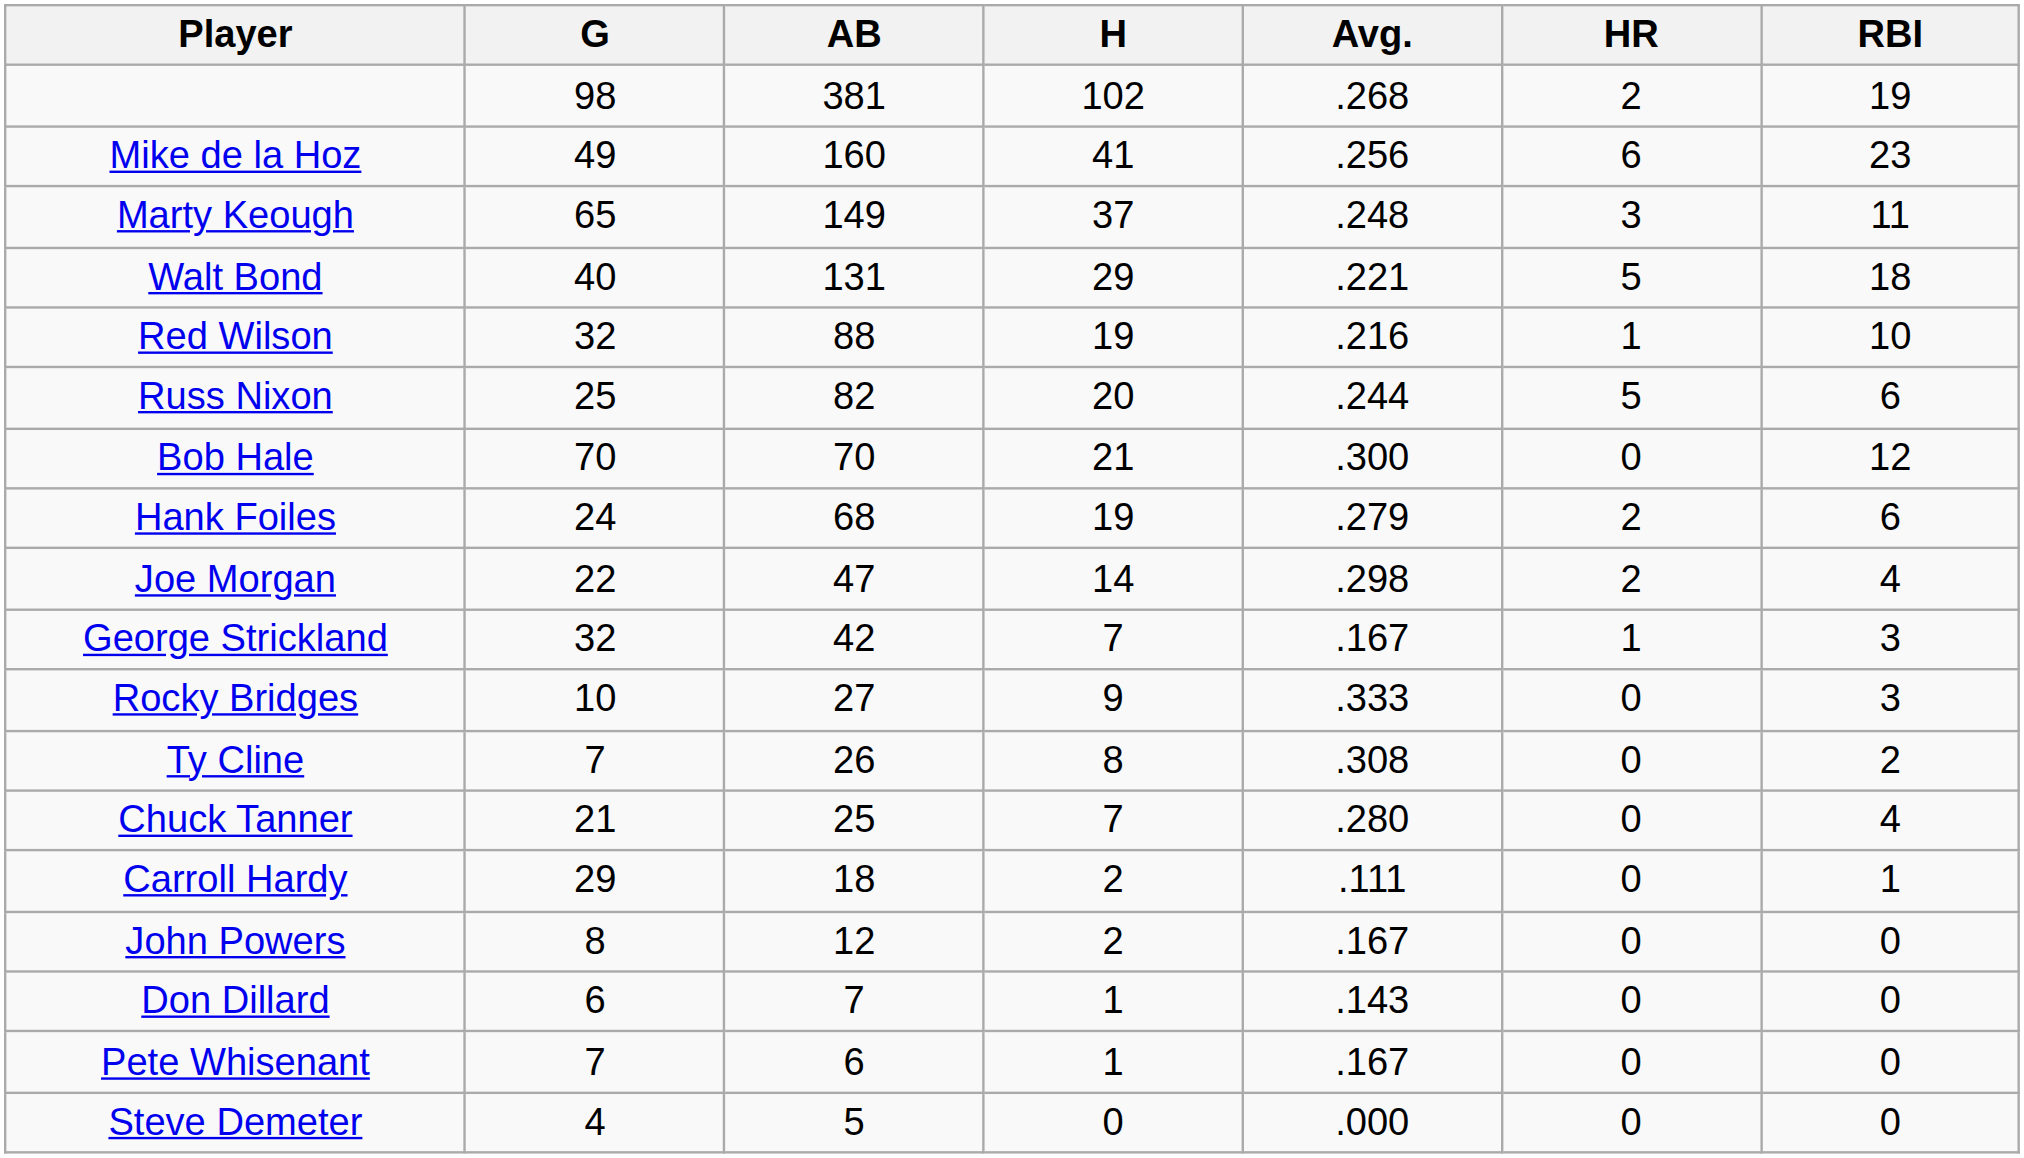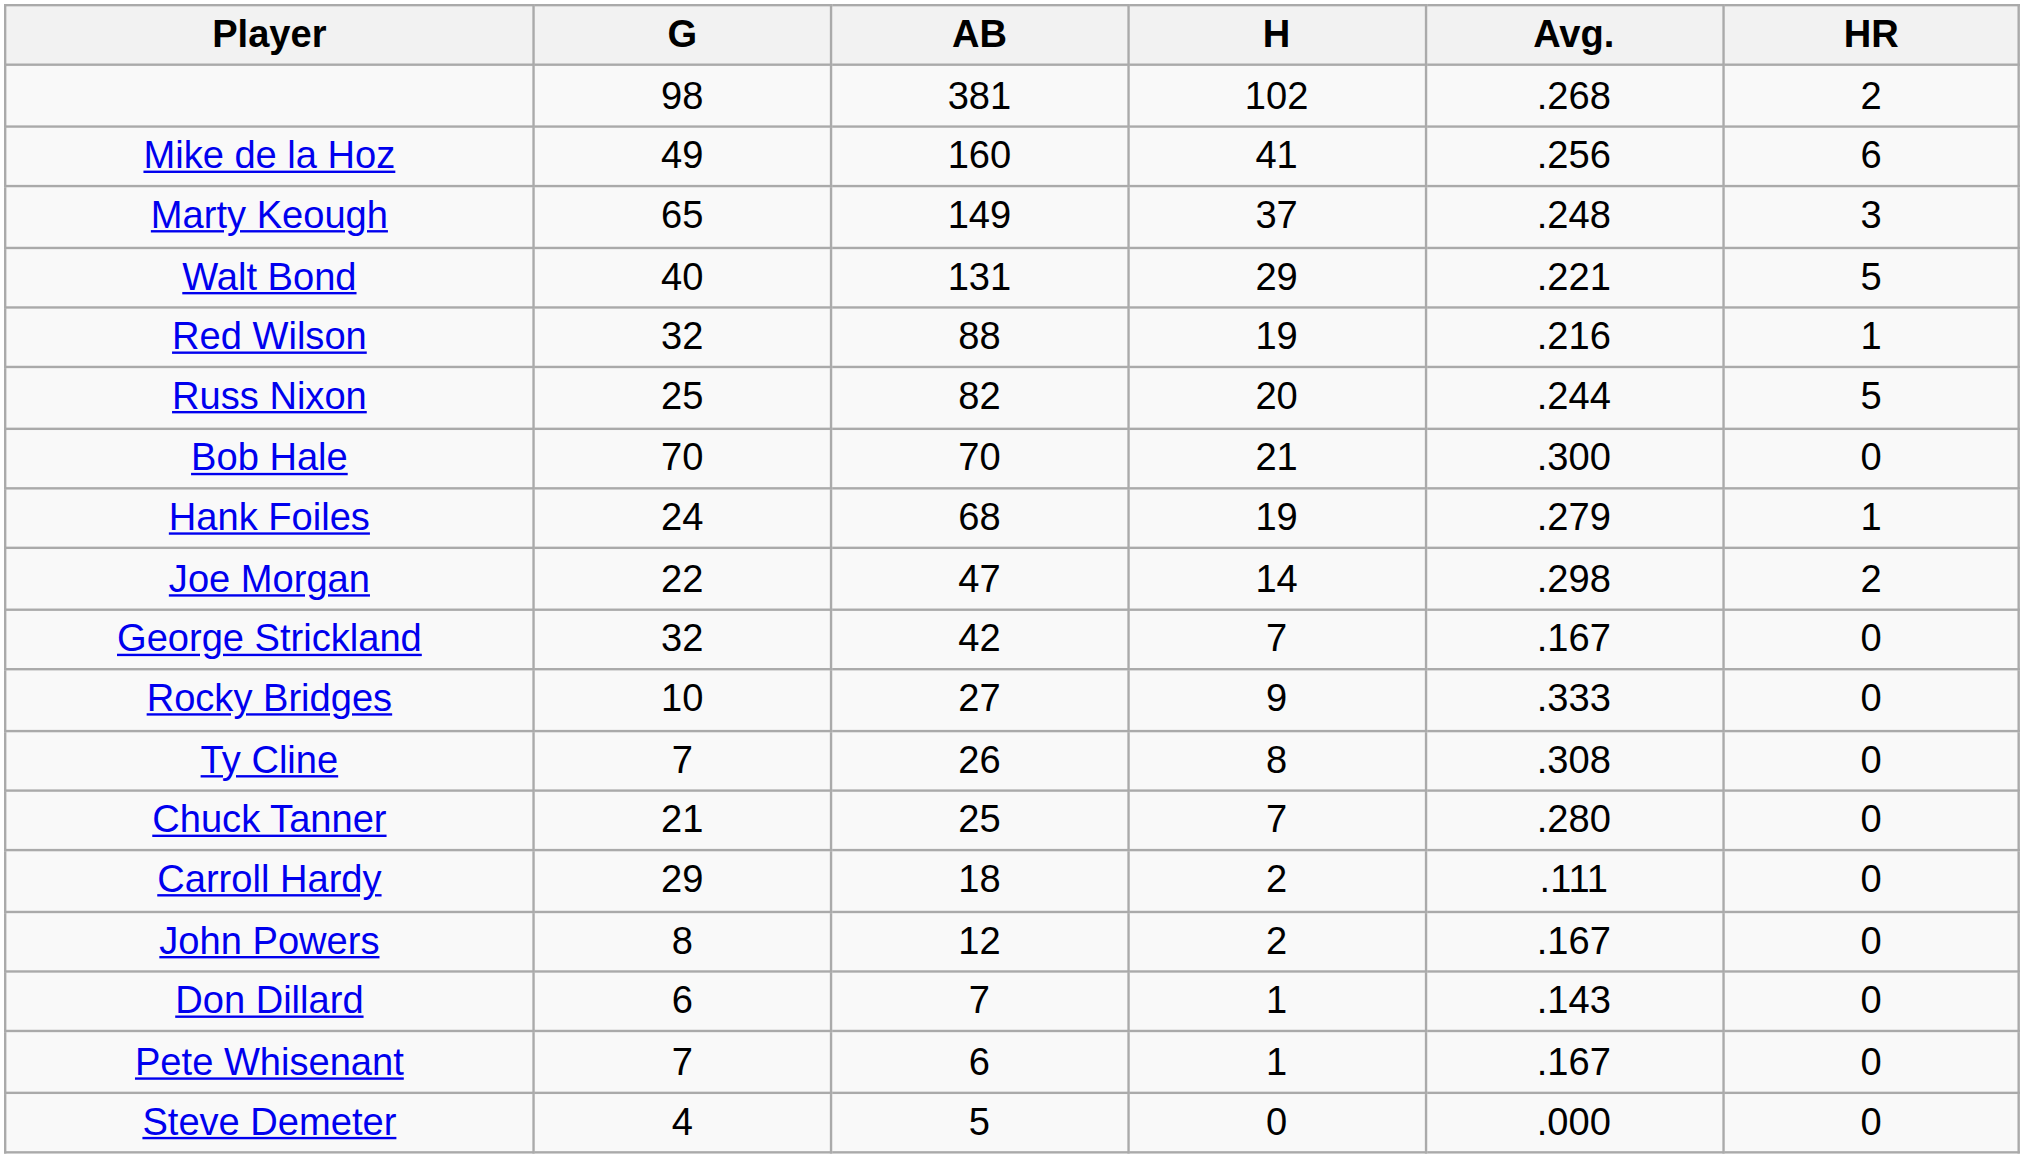- column: RBI | 19 | 23 | 11 | 18 | 10 | 6 | 12 | 6 | 4 | 3 | 3 | 2 | 4 | 1 | 0 | 0 | 0 | 0
Hank Foiles | HR: 2 -> 1
George Strickland | HR: 1 -> 0
